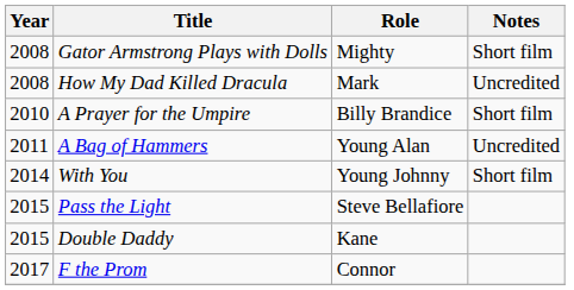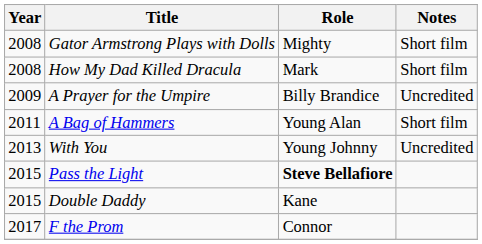How My Dad Killed Dracula | Notes: Uncredited -> Short film
A Prayer for the Umpire | Year: 2010 -> 2009
A Prayer for the Umpire | Notes: Short film -> Uncredited
A Bag of Hammers | Notes: Uncredited -> Short film
With You | Year: 2014 -> 2013
With You | Notes: Short film -> Uncredited
Pass the Light | Role: normal -> bold
